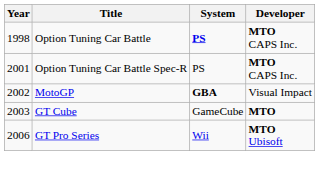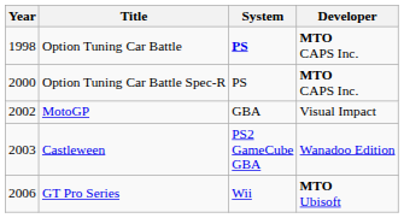Option Tuning Car Battle Spec-R | Year: 2001 -> 2000
MotoGP | System: bold -> normal
+ row: 2003 | Castleween | PS2 GameCube GBA | Wanadoo Edition
- row: 2003 | GT Cube | GameCube | MTO
